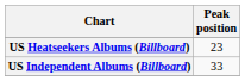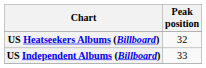US Heatseekers Albums (Billboard) | Peak position: 23 -> 32
